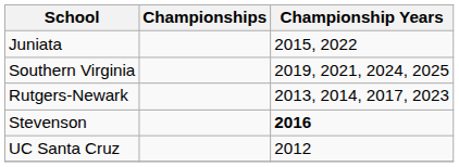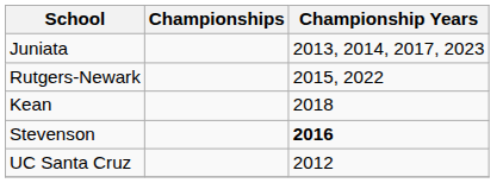Juniata | Championship Years: 2015, 2022 -> 2013, 2014, 2017, 2023
- row: Southern Virginia | 2019, 2021, 2024, 2025
Rutgers-Newark | Championship Years: 2013, 2014, 2017, 2023 -> 2015, 2022
+ row: Kean | 2018
